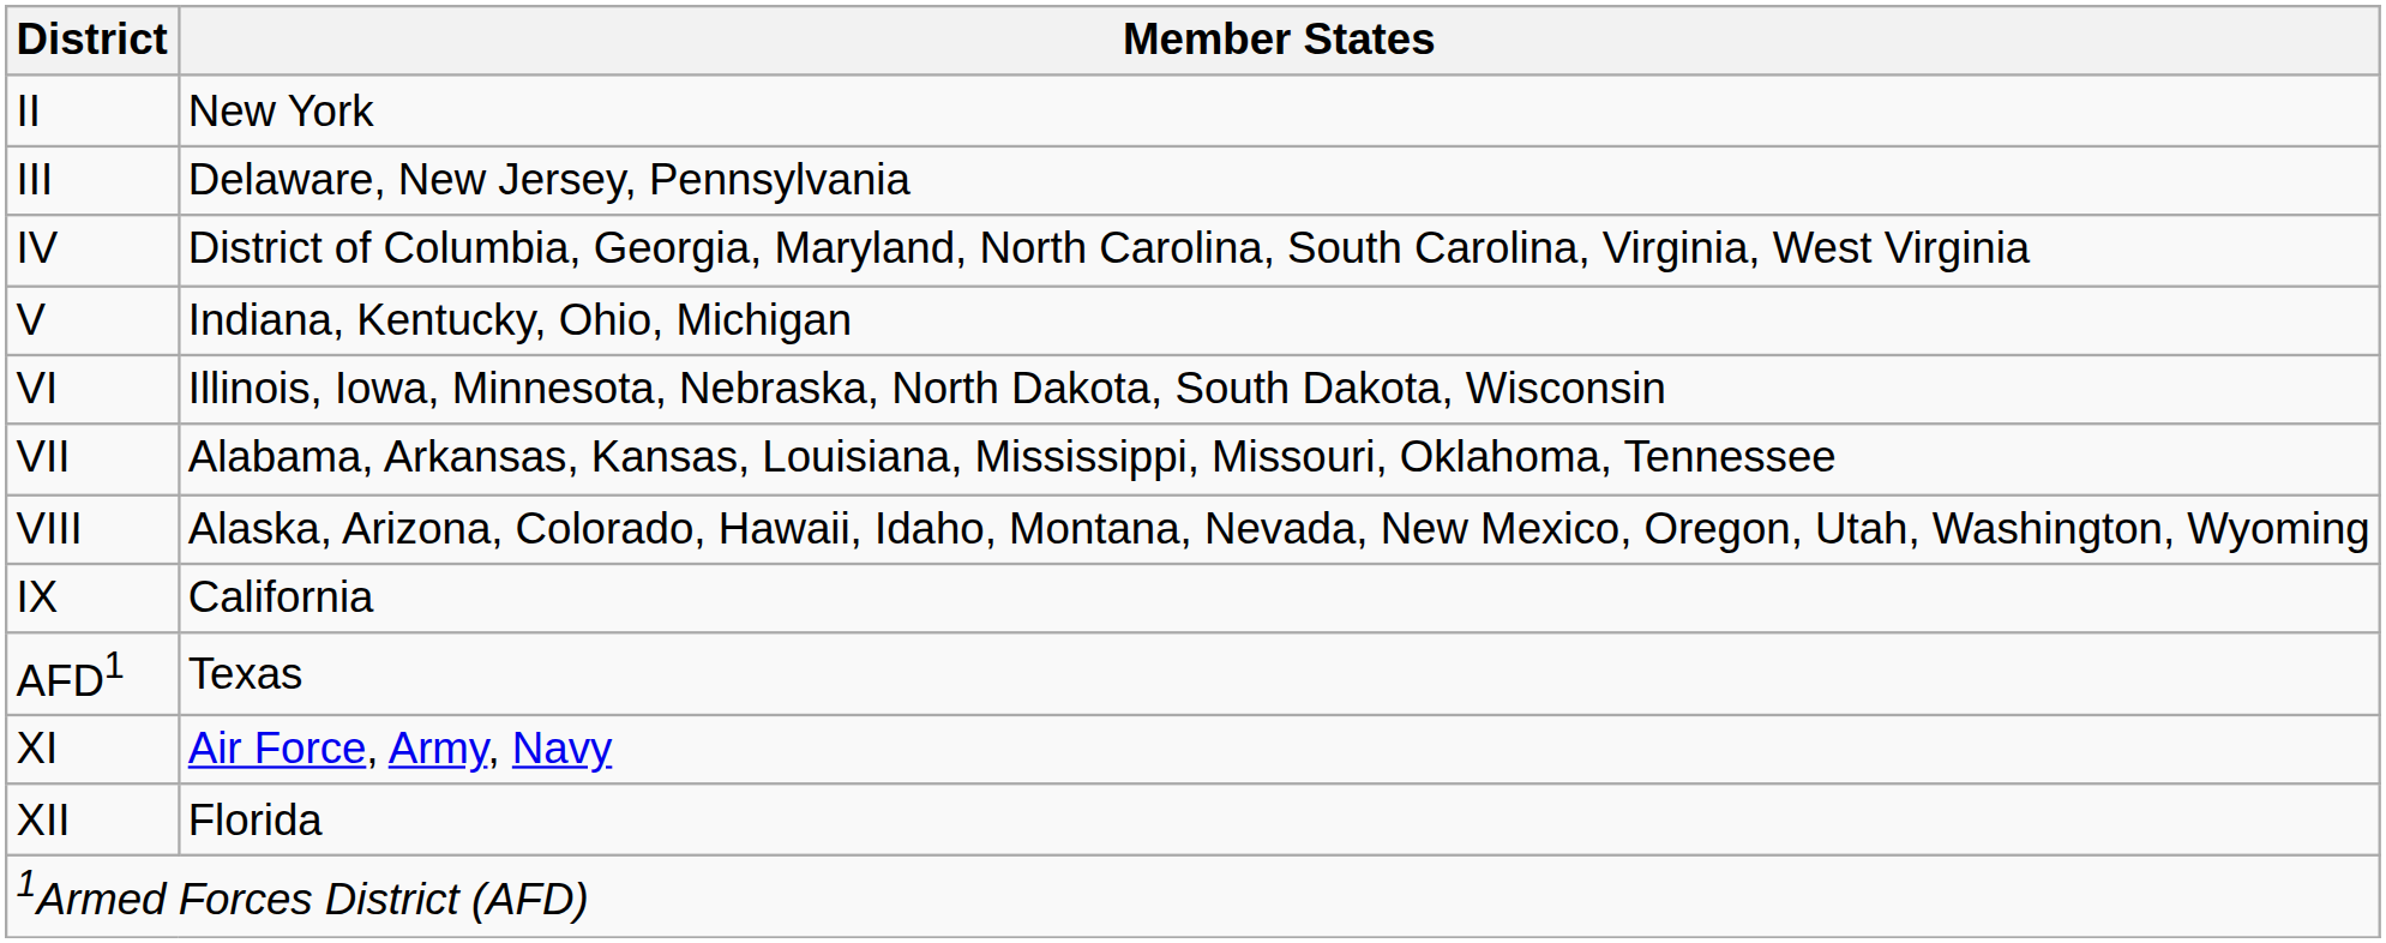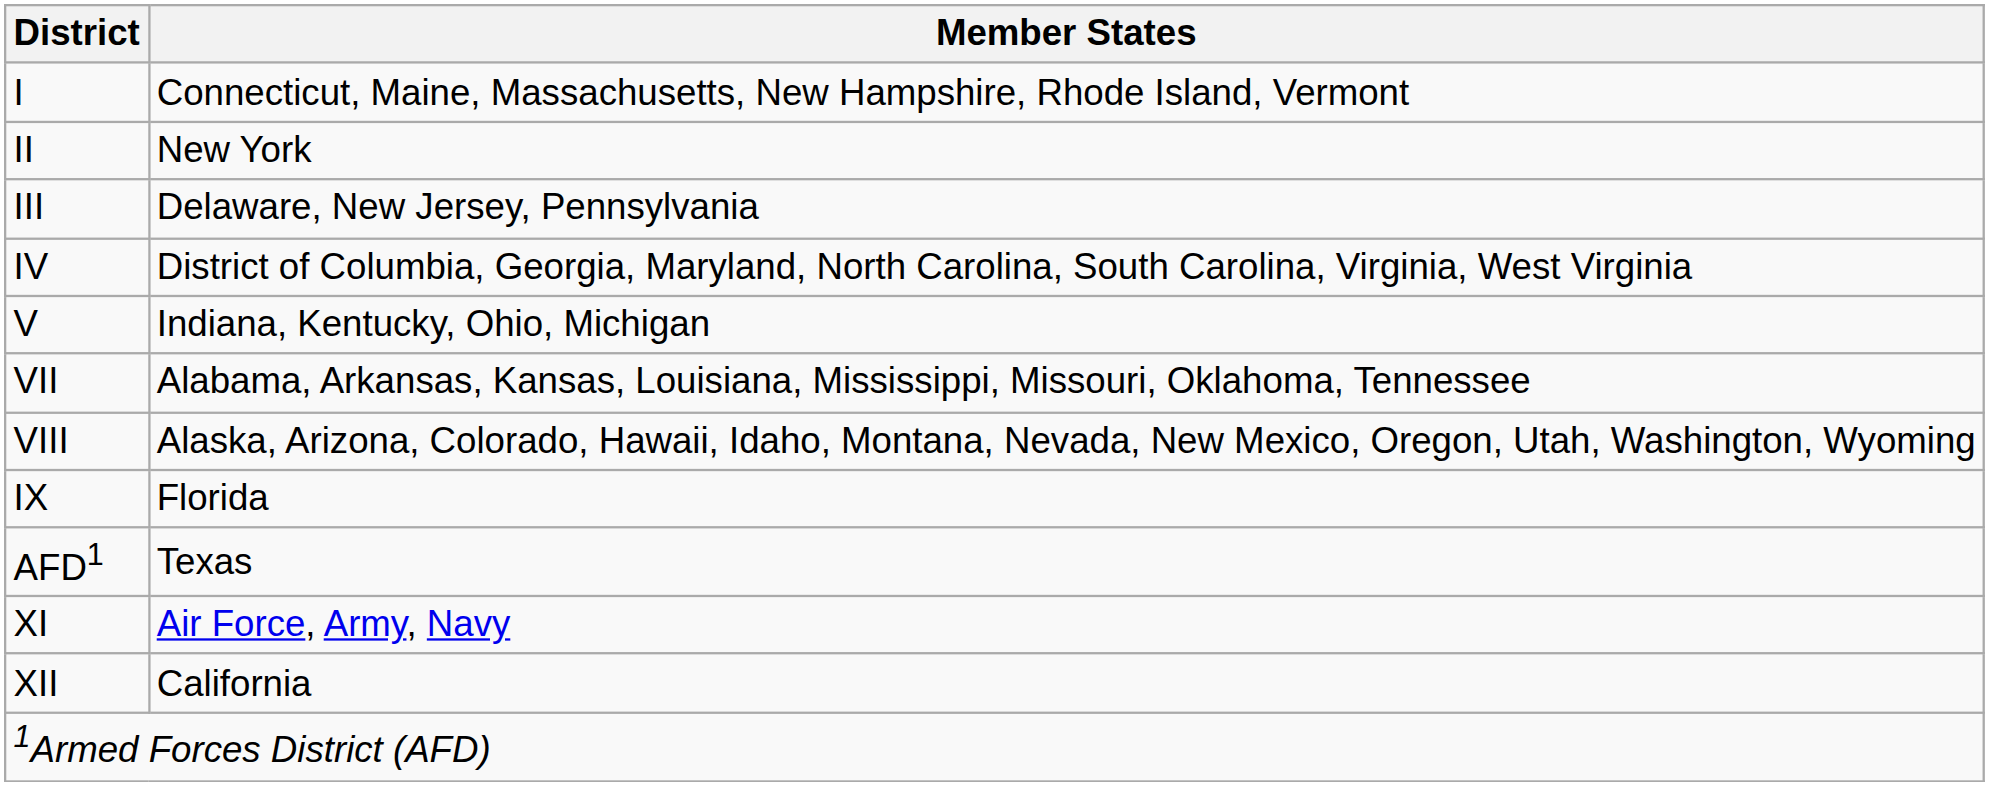+ row: I | Connecticut, Maine, Massachusetts, New Hampshire, Rhode Island, Vermont
- row: VI | Illinois, Iowa, Minnesota, Nebraska, North Dakota, South Dakota, Wisconsin
IX | Member States: California -> Florida
XII | Member States: Florida -> California
